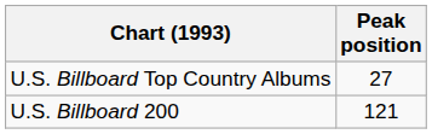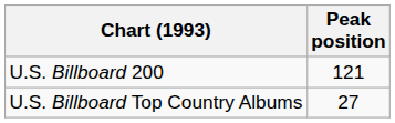rows swapped: U.S. Billboard 200 <-> U.S. Billboard Top Country Albums
